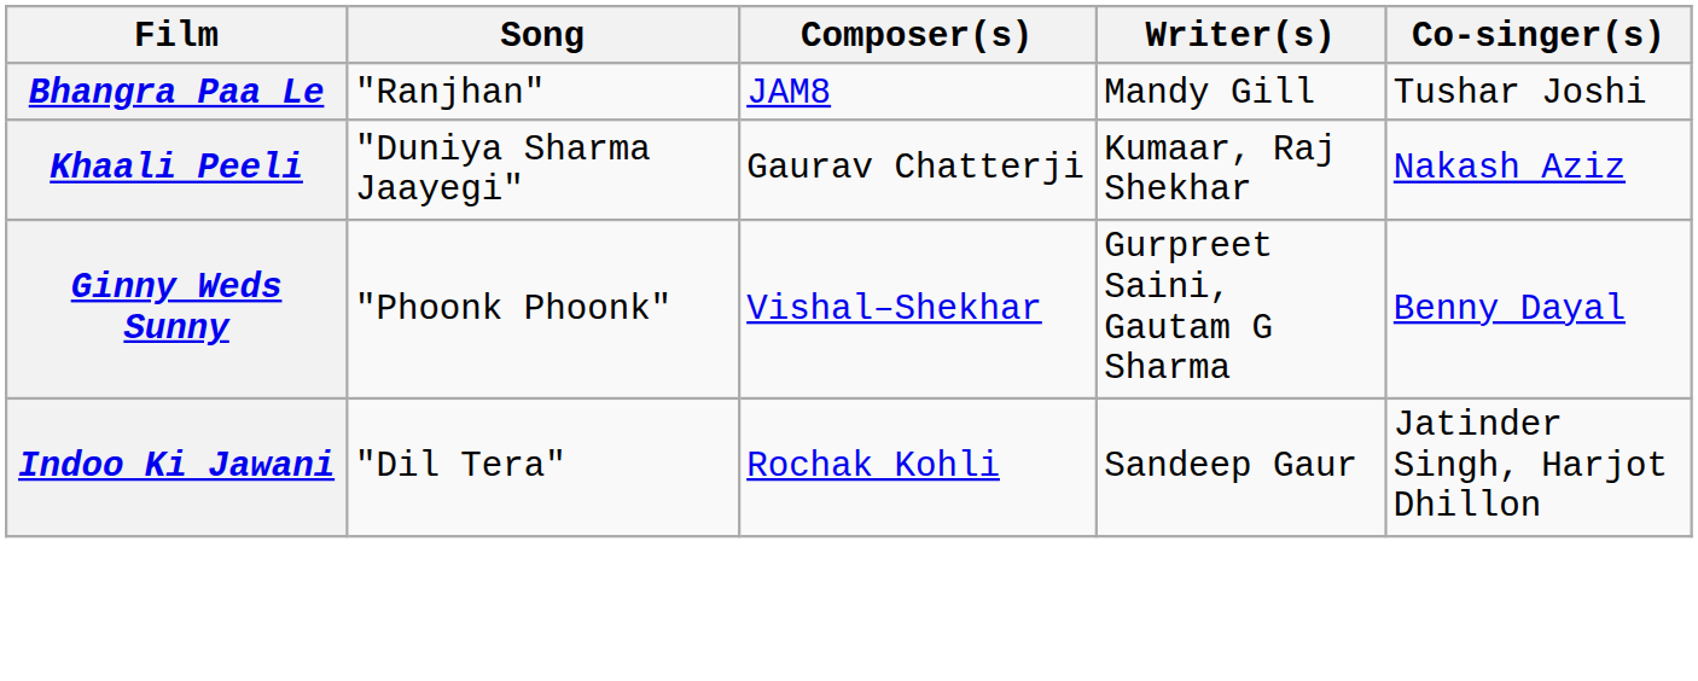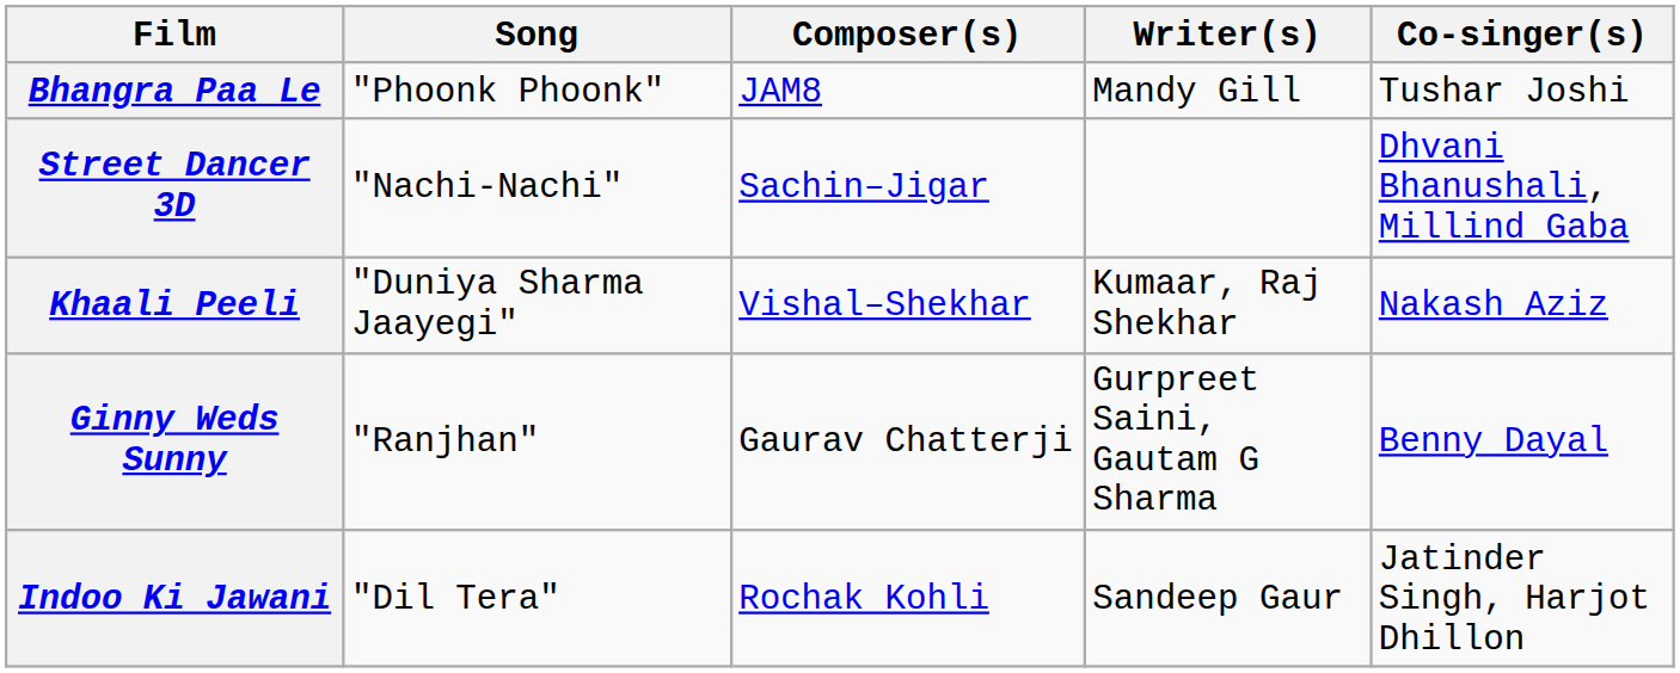Bhangra Paa Le | Song: "Ranjhan" -> "Phoonk Phoonk"
+ row: Street Dancer 3D | "Nachi-Nachi" | Sachin–Jigar | Dhvani Bhanushali, Millind Gaba
Khaali Peeli | Composer(s): Gaurav Chatterji -> Vishal–Shekhar
Ginny Weds Sunny | Song: "Phoonk Phoonk" -> "Ranjhan"
Ginny Weds Sunny | Composer(s): Vishal–Shekhar -> Gaurav Chatterji
